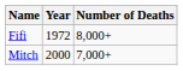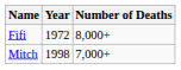Mitch | Year: 2000 -> 1998
